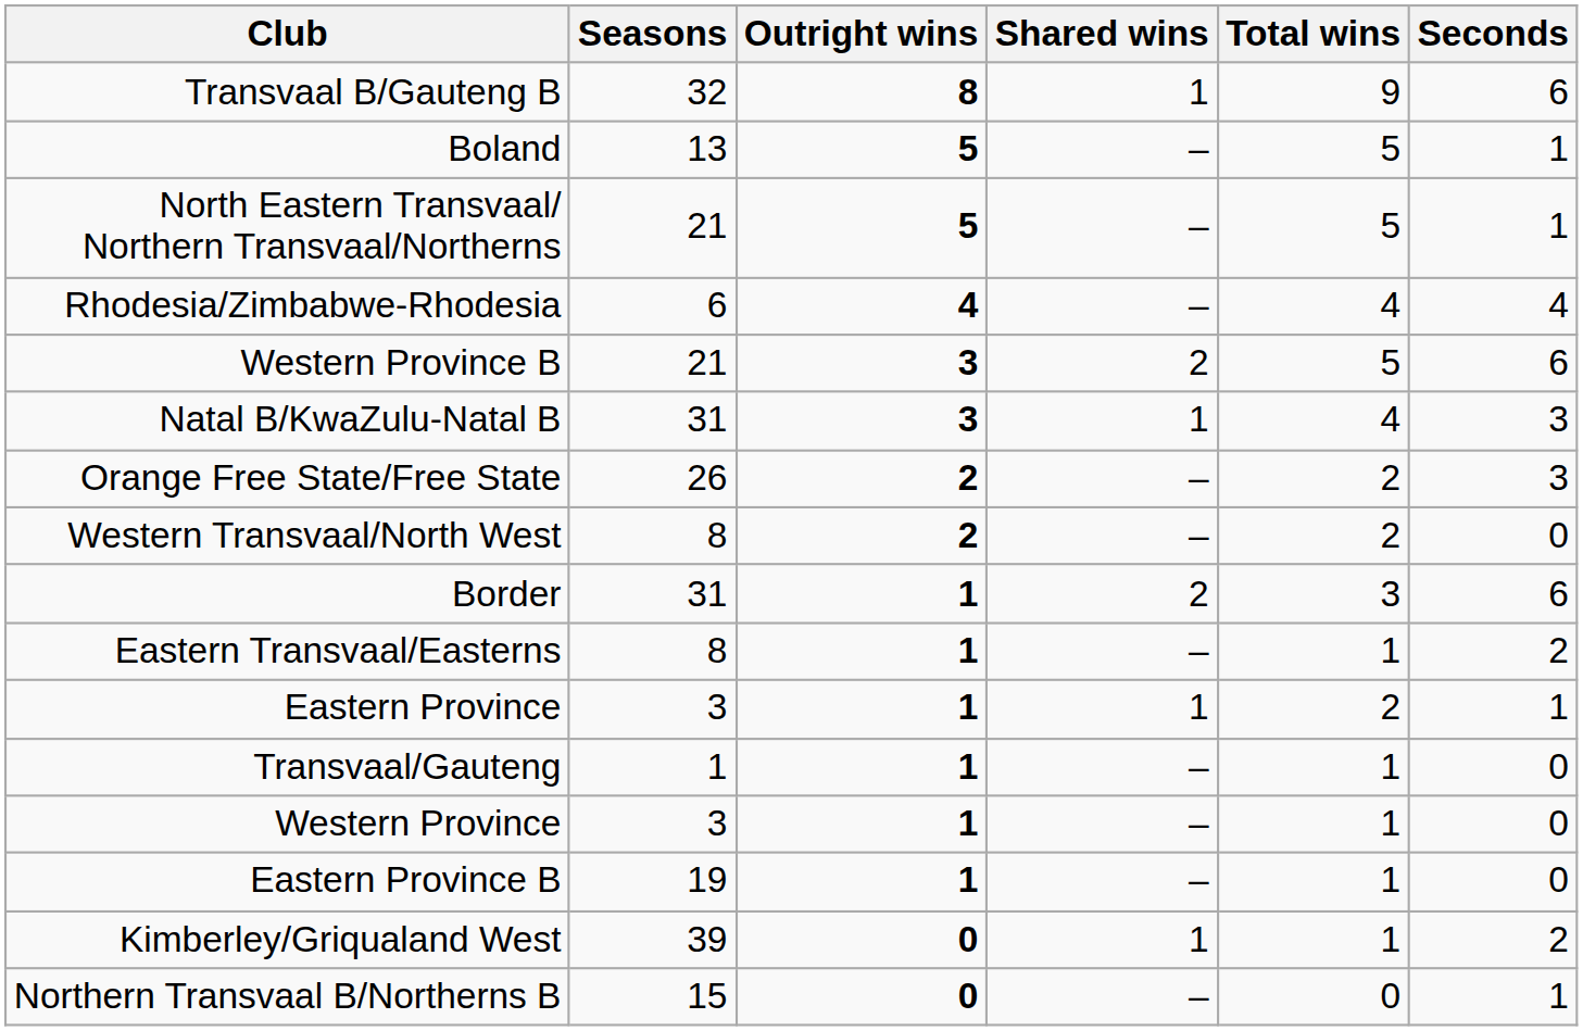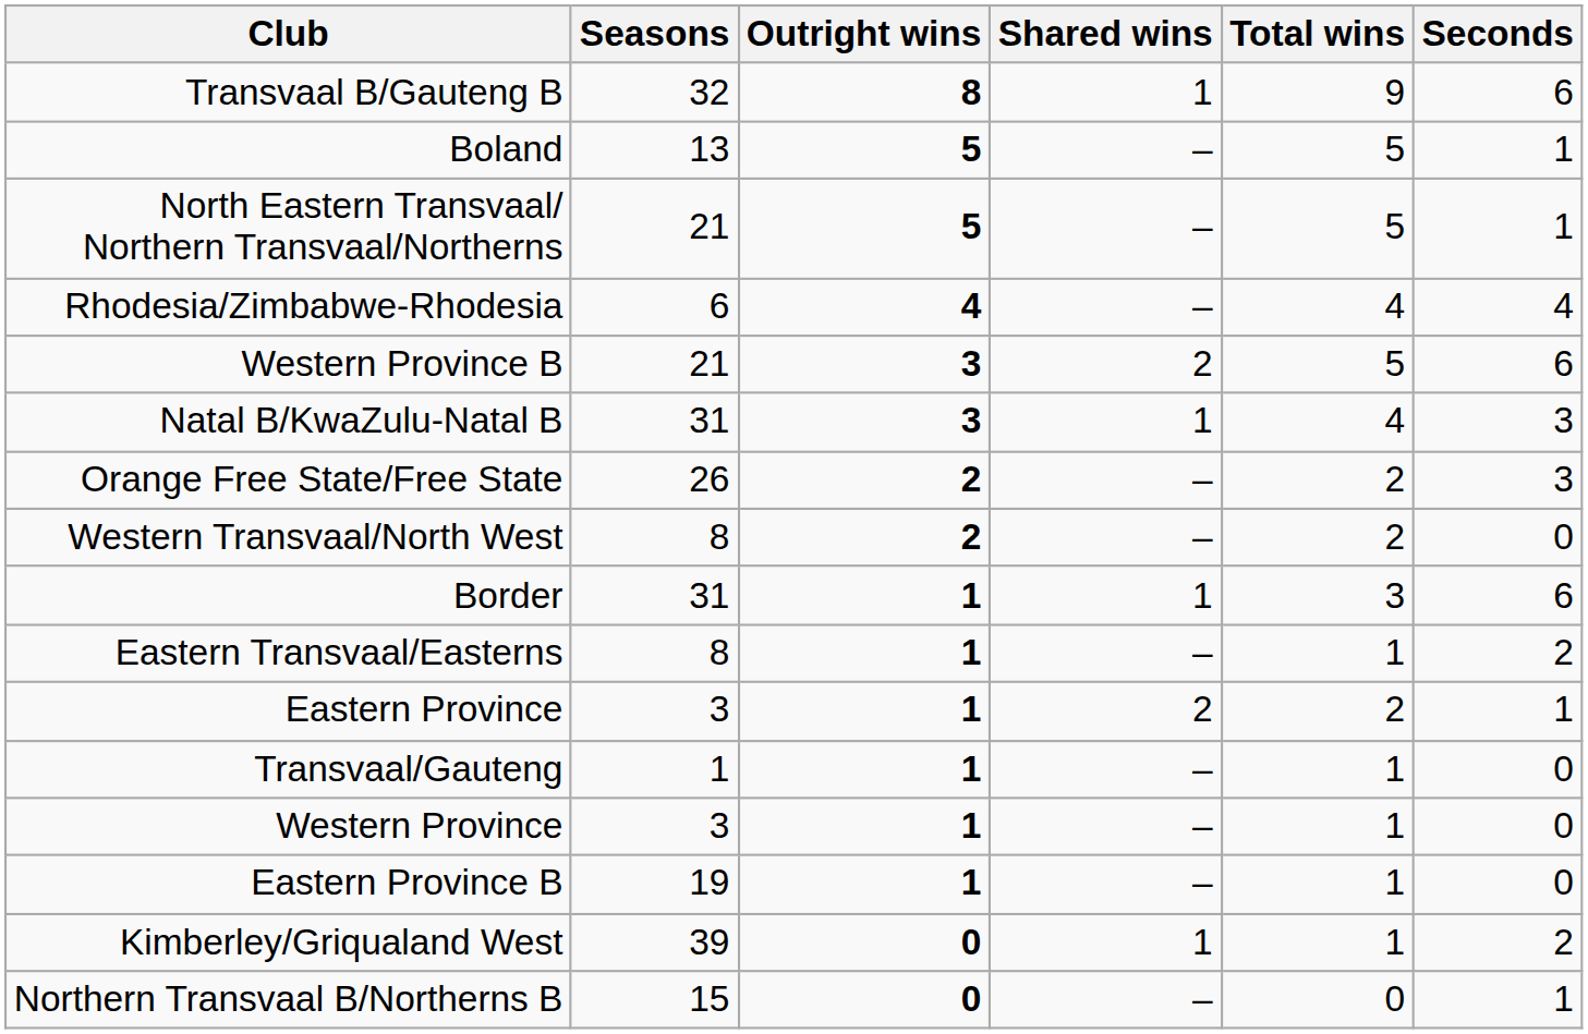Border | Shared wins: 2 -> 1
Eastern Province | Shared wins: 1 -> 2
